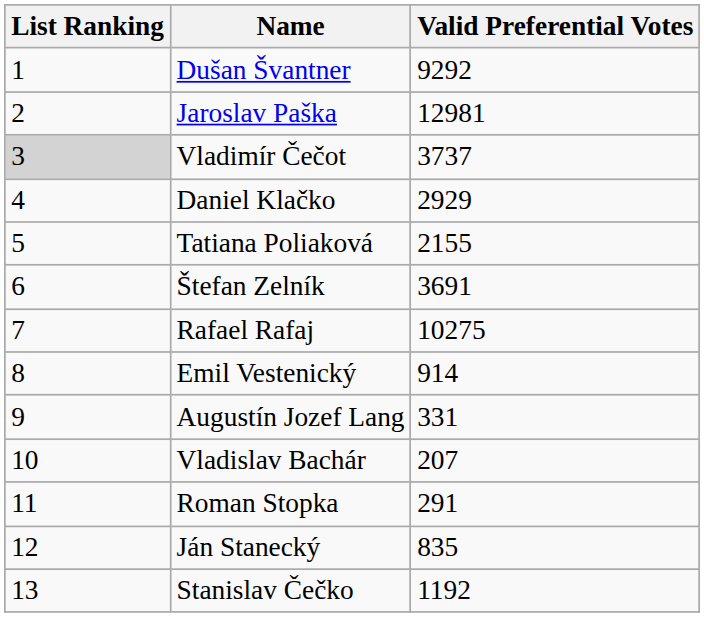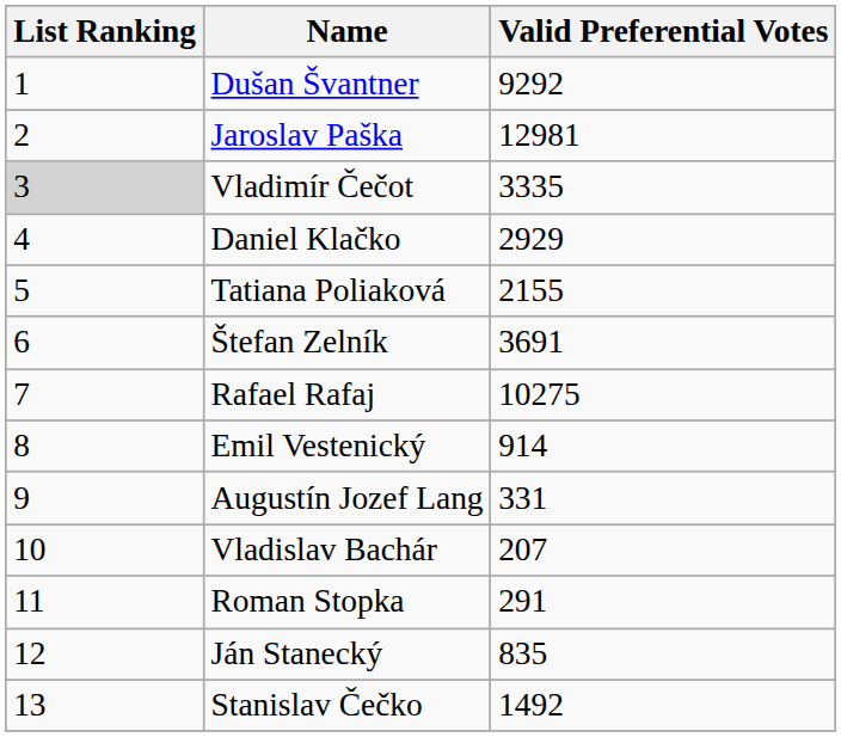Vladimír Čečot | Valid Preferential Votes: 3737 -> 3335
Stanislav Čečko | Valid Preferential Votes: 1192 -> 1492
